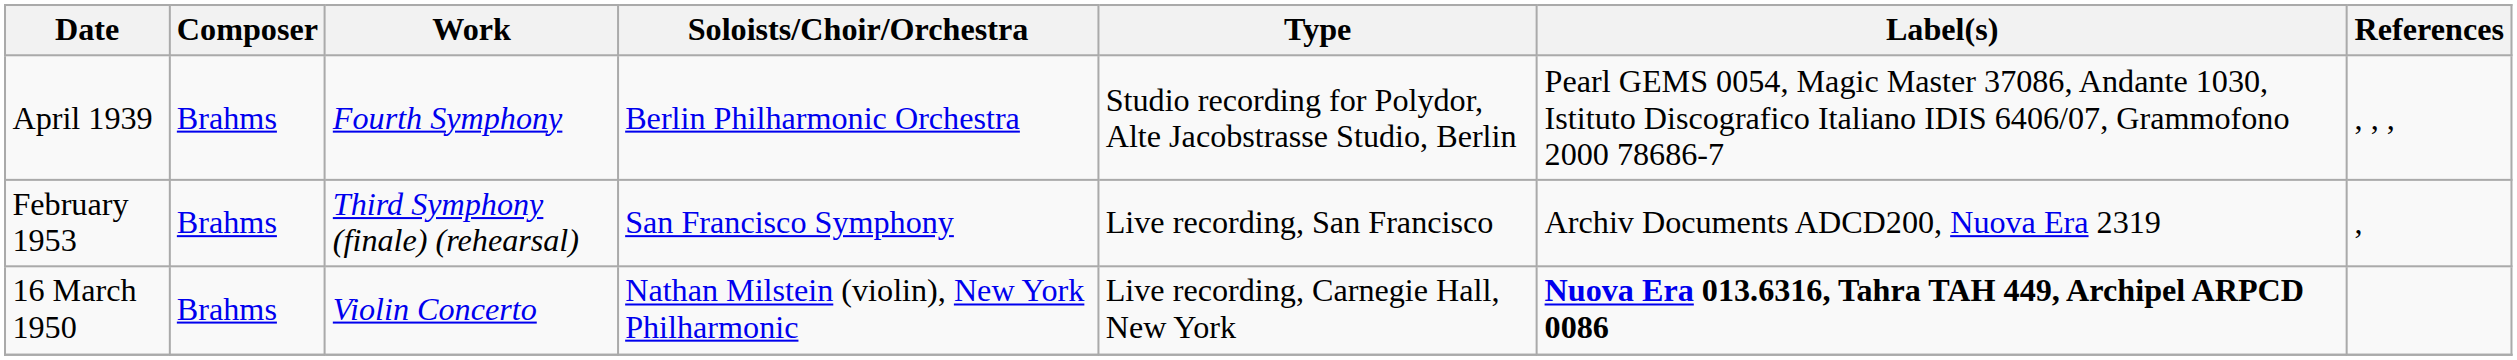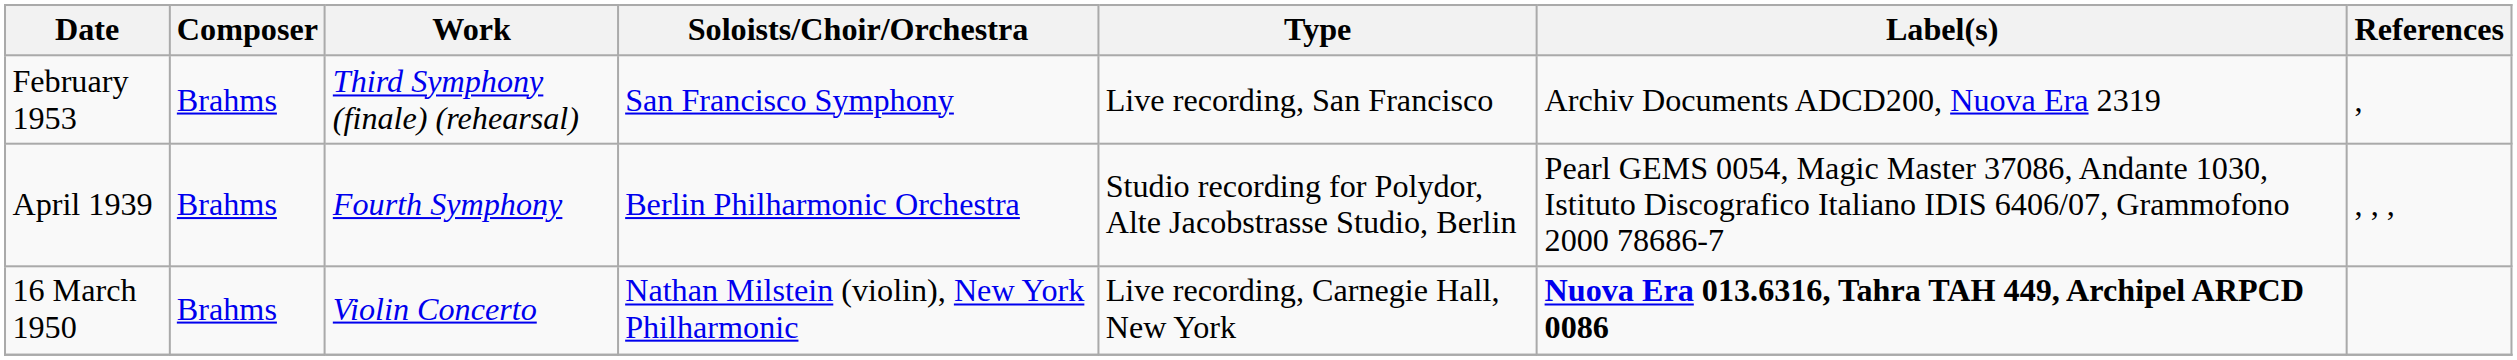rows swapped: February 1953 <-> April 1939
